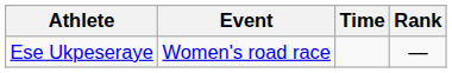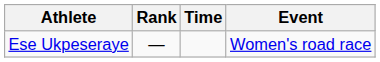columns swapped: Event <-> Rank
